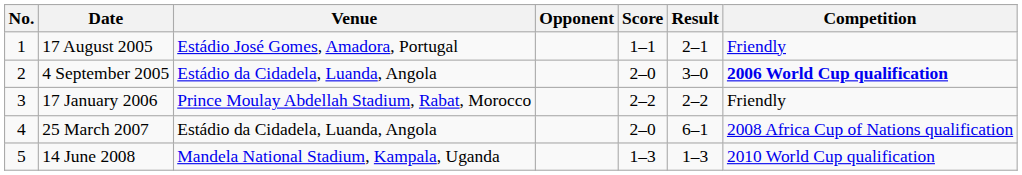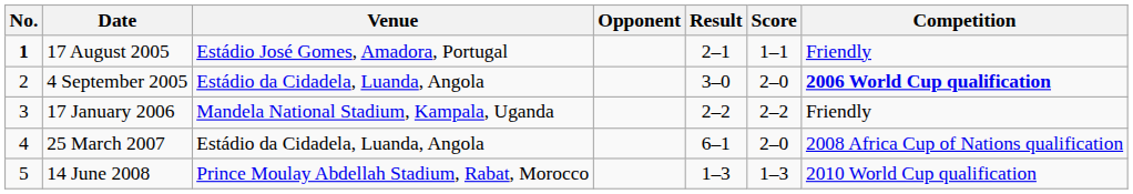columns swapped: Score <-> Result
17 August 2005 | No.: normal -> bold
17 January 2006 | Venue: Prince Moulay Abdellah Stadium, Rabat, Morocco -> Mandela National Stadium, Kampala, Uganda
14 June 2008 | Venue: Mandela National Stadium, Kampala, Uganda -> Prince Moulay Abdellah Stadium, Rabat, Morocco
